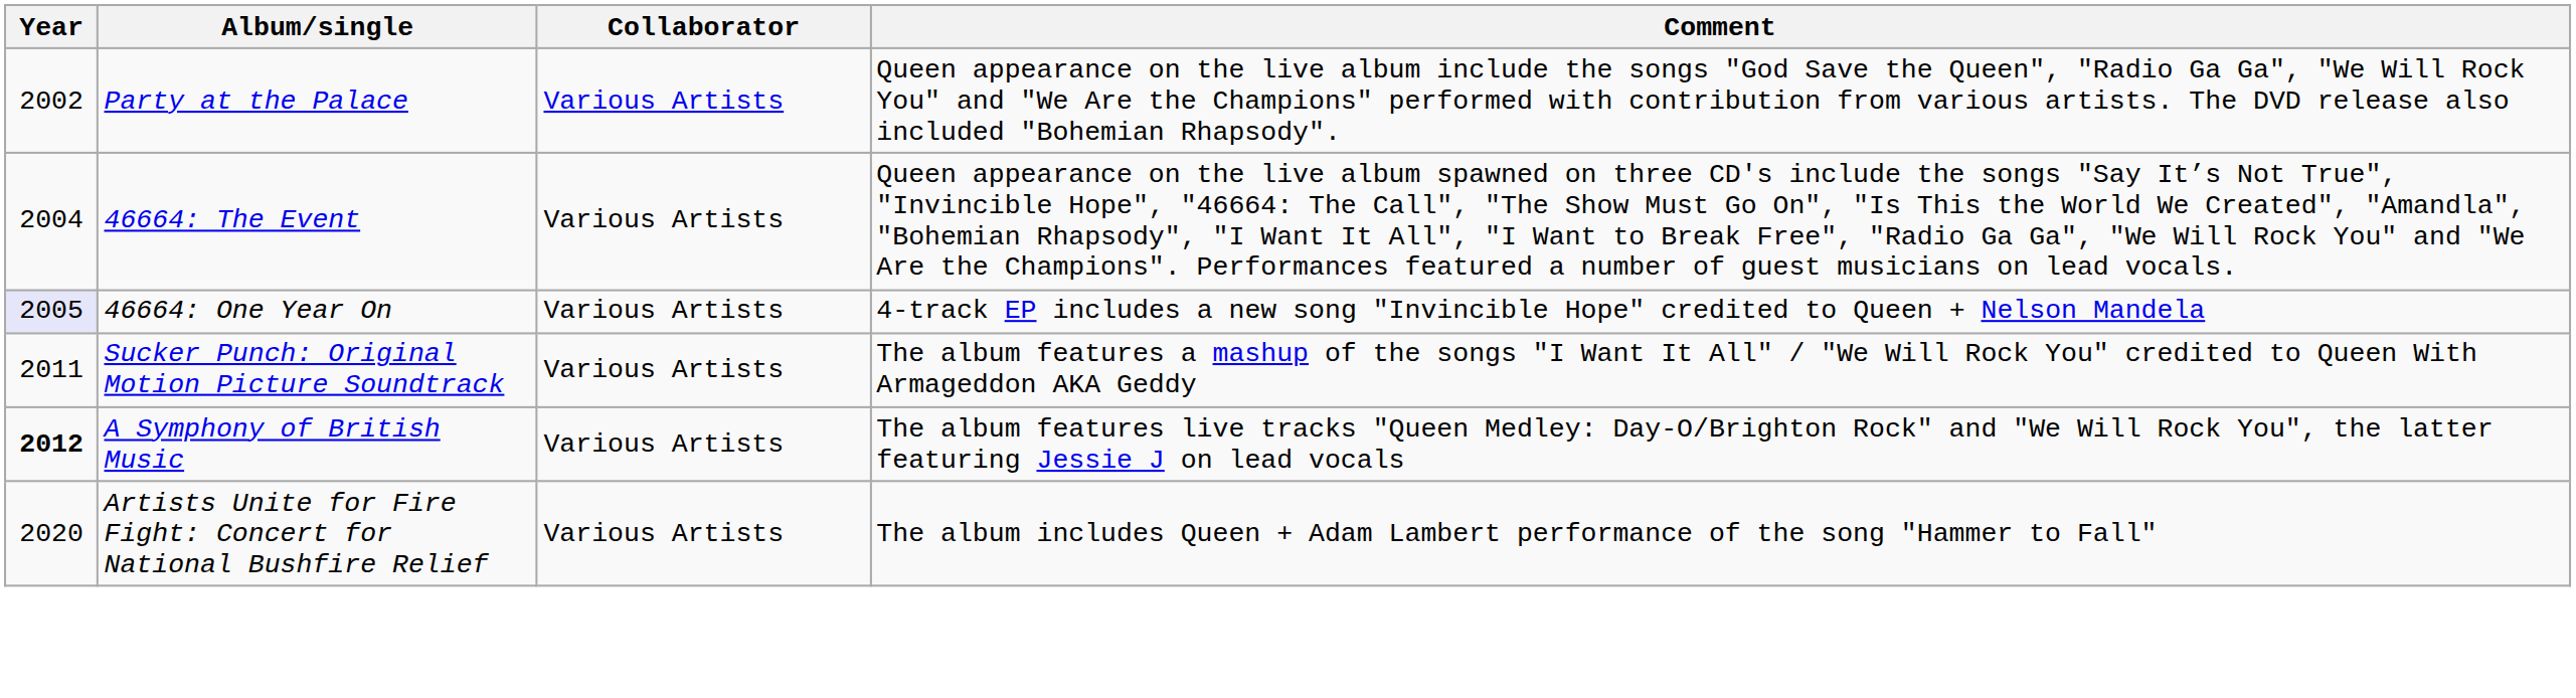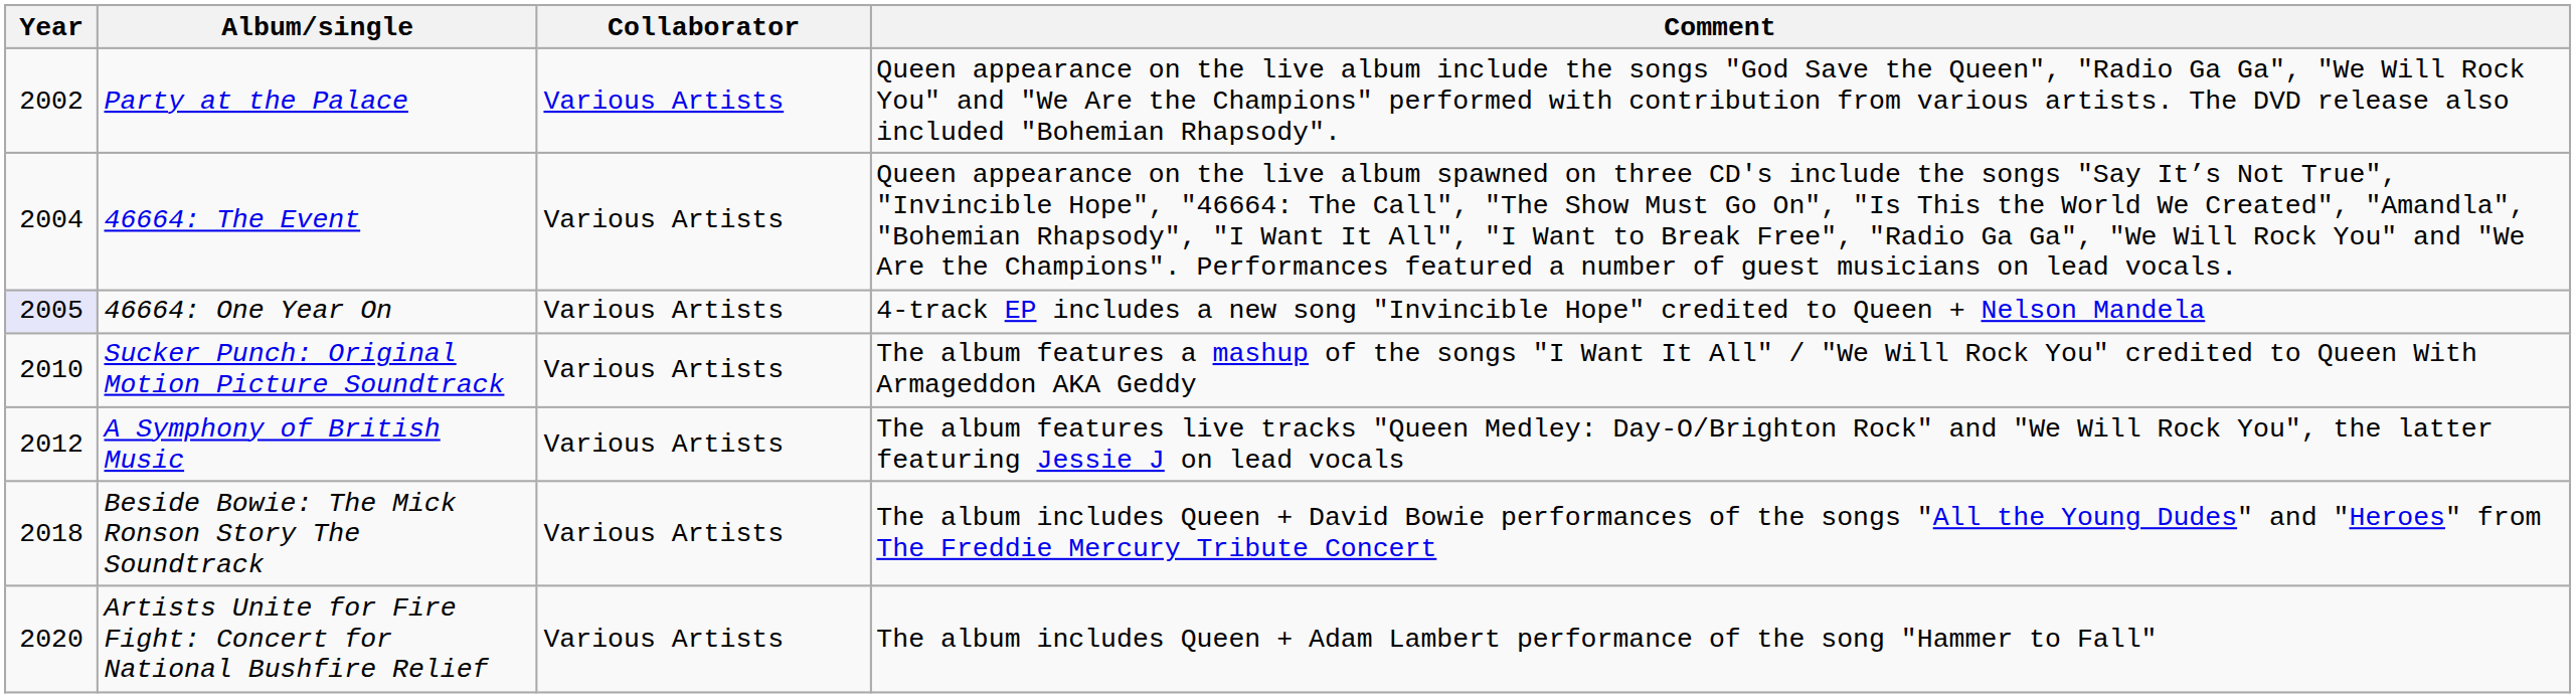Sucker Punch: Original Motion Picture Soundtrack | Year: 2011 -> 2010
A Symphony of British Music | Year: bold -> normal
+ row: 2018 | Beside Bowie: The Mick Ronson Story The Soundtrack | Various Artists | The album includes Queen + David Bowie performances of the songs "All the Young Dudes" and "Heroes" from The Freddie Mercury Tribute Concert
